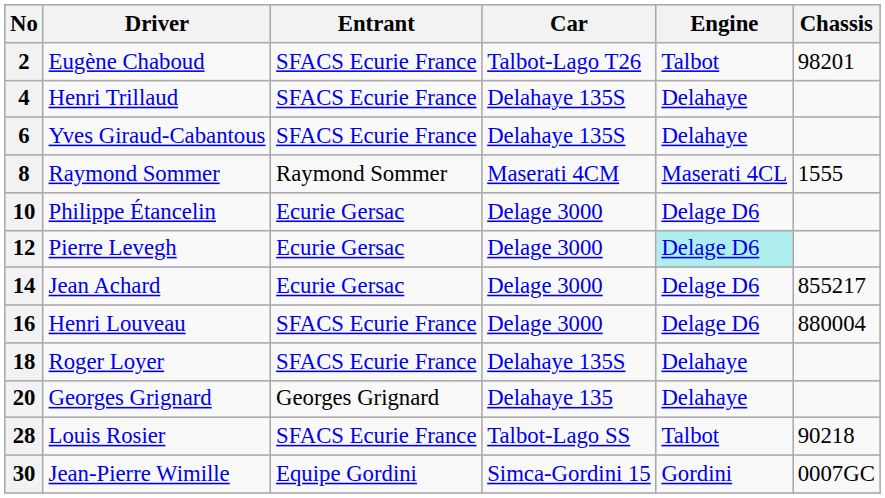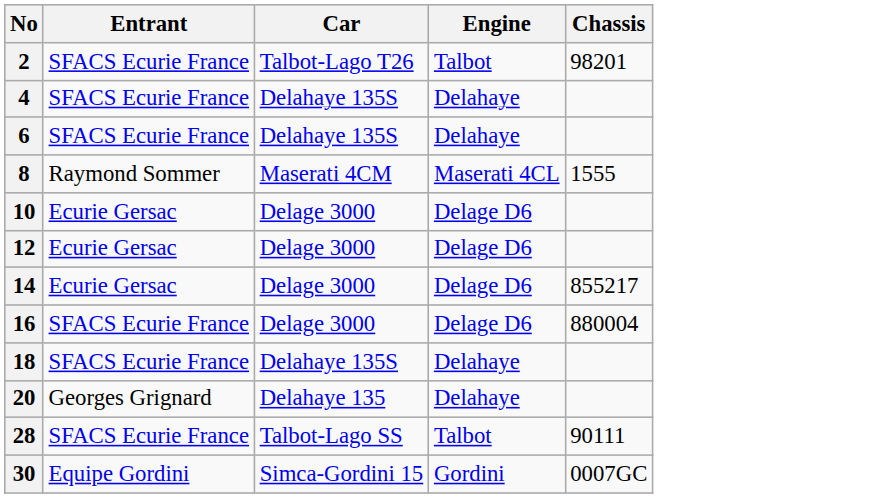- column: Driver | Eugène Chaboud | Henri Trillaud | Yves Giraud-Cabantous | Raymond Sommer | Philippe Étancelin | Pierre Levegh | Jean Achard | Henri Louveau | Roger Loyer | Georges Grignard | Louis Rosier | Jean-Pierre Wimille
12 | Engine: paleturquoise background -> no background
28 | Chassis: 90218 -> 90111
